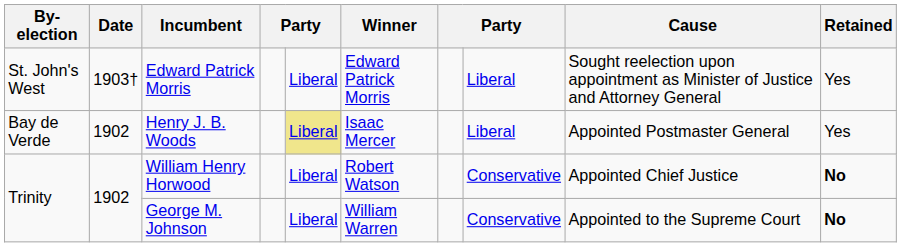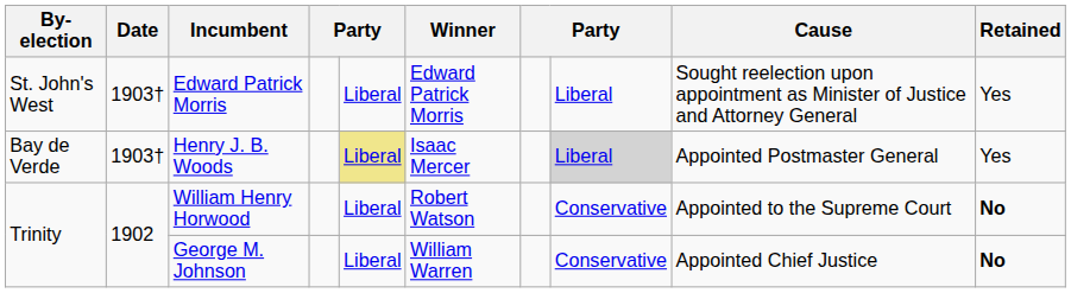Henry J. B. Woods | Date: 1902 -> 1903†
Henry J. B. Woods | column 8: no background -> lightgrey background
William Henry Horwood | Cause: Appointed Chief Justice -> Appointed to the Supreme Court
George M. Johnson | Cause: Appointed to the Supreme Court -> Appointed Chief Justice
